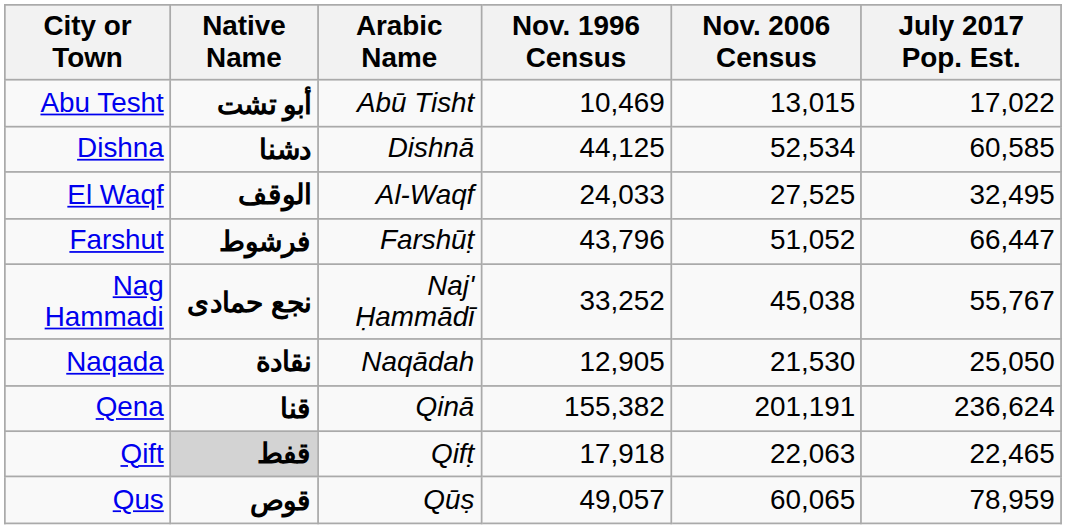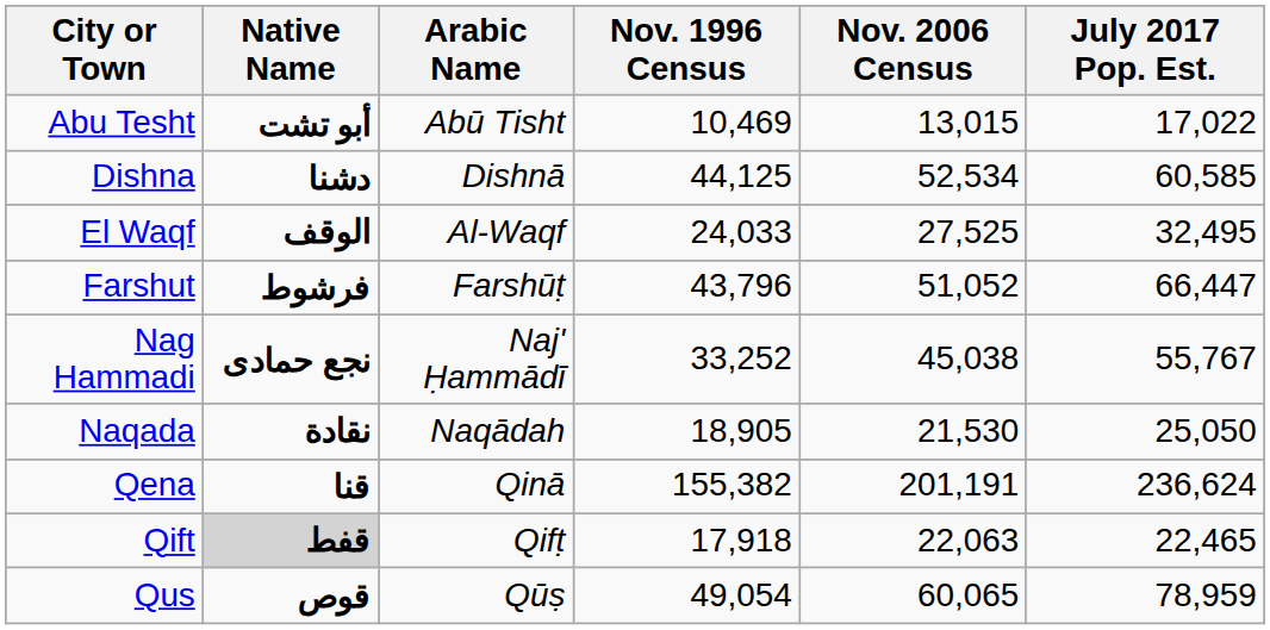Naqada | Nov. 1996 Census: 12,905 -> 18,905
Qus | Nov. 1996 Census: 49,057 -> 49,054
